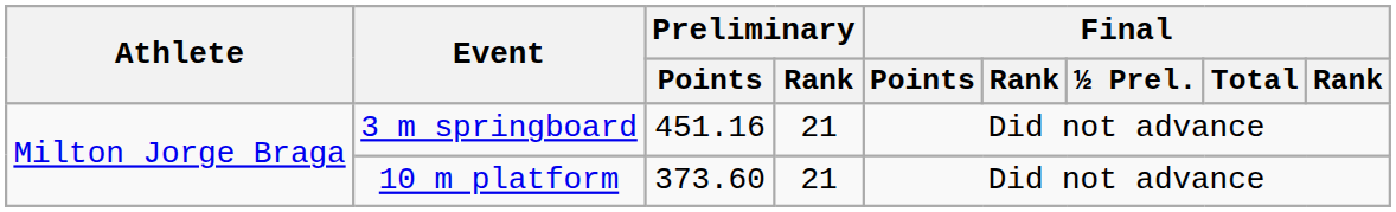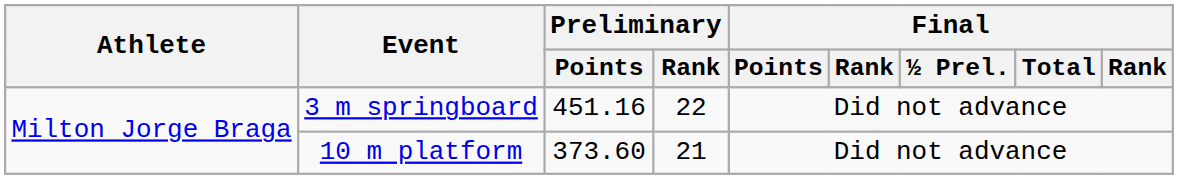3 m springboard | Preliminary / Rank: 21 -> 22
